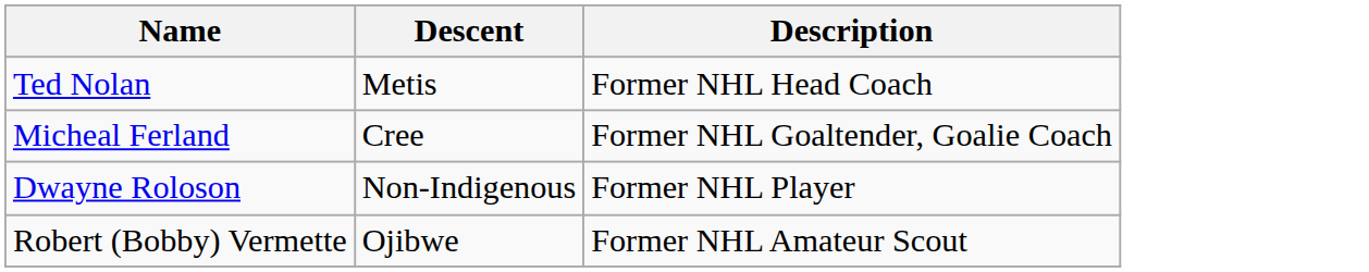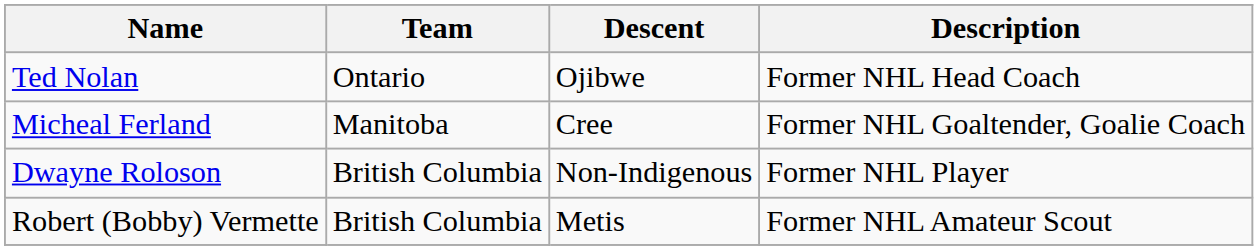+ column: Team | Ontario | Manitoba | British Columbia | British Columbia
Ted Nolan | Descent: Metis -> Ojibwe
Robert (Bobby) Vermette | Descent: Ojibwe -> Metis
